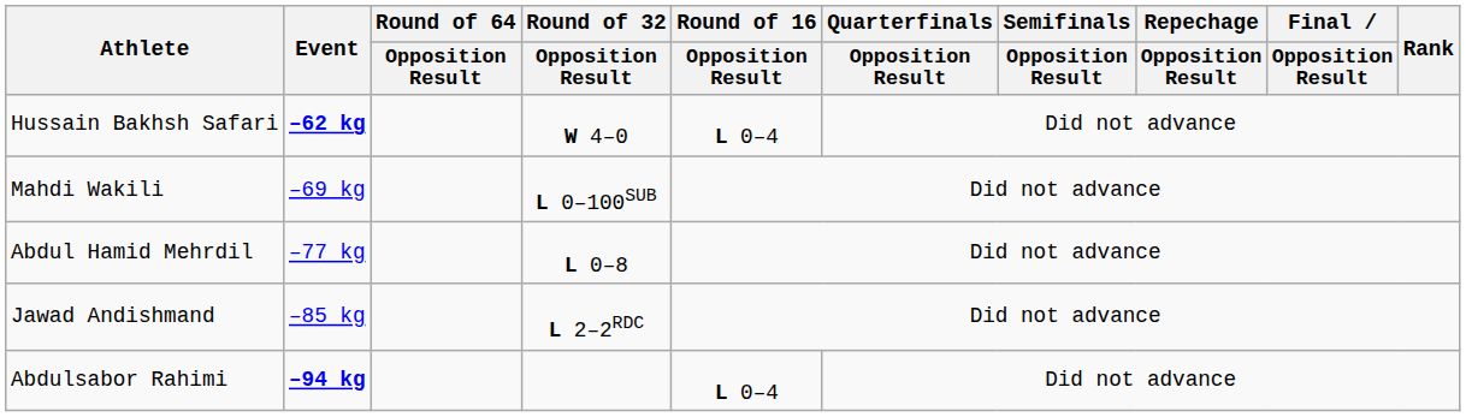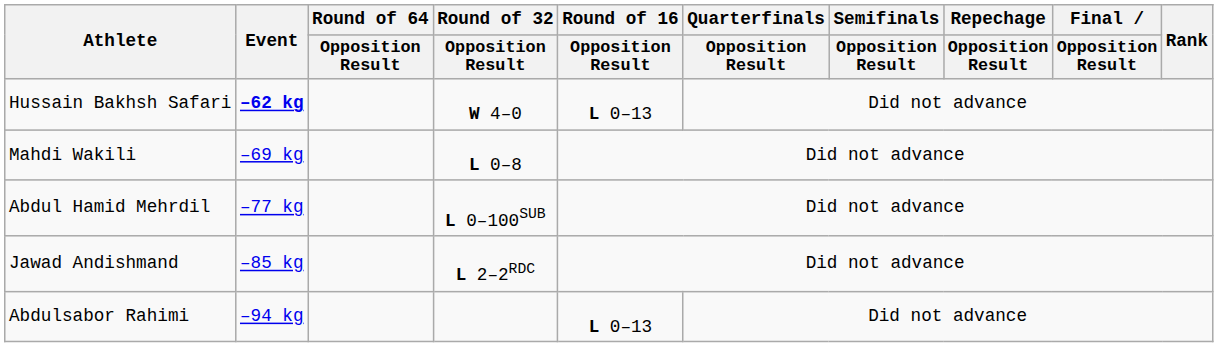Hussain Bakhsh Safari | Round of 16 / Opposition Result: L 0–4 -> L 0–13
Mahdi Wakili | Round of 32 / Opposition Result: L 0–100SUB -> L 0–8
Abdul Hamid Mehrdil | Round of 32 / Opposition Result: L 0–8 -> L 0–100SUB
Abdulsabor Rahimi | Event: bold -> normal
Abdulsabor Rahimi | Round of 16 / Opposition Result: L 0–4 -> L 0–13
